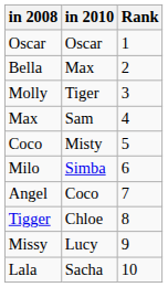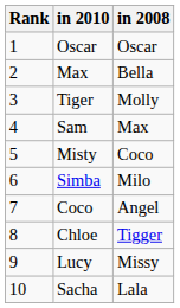columns swapped: Rank <-> in 2008
